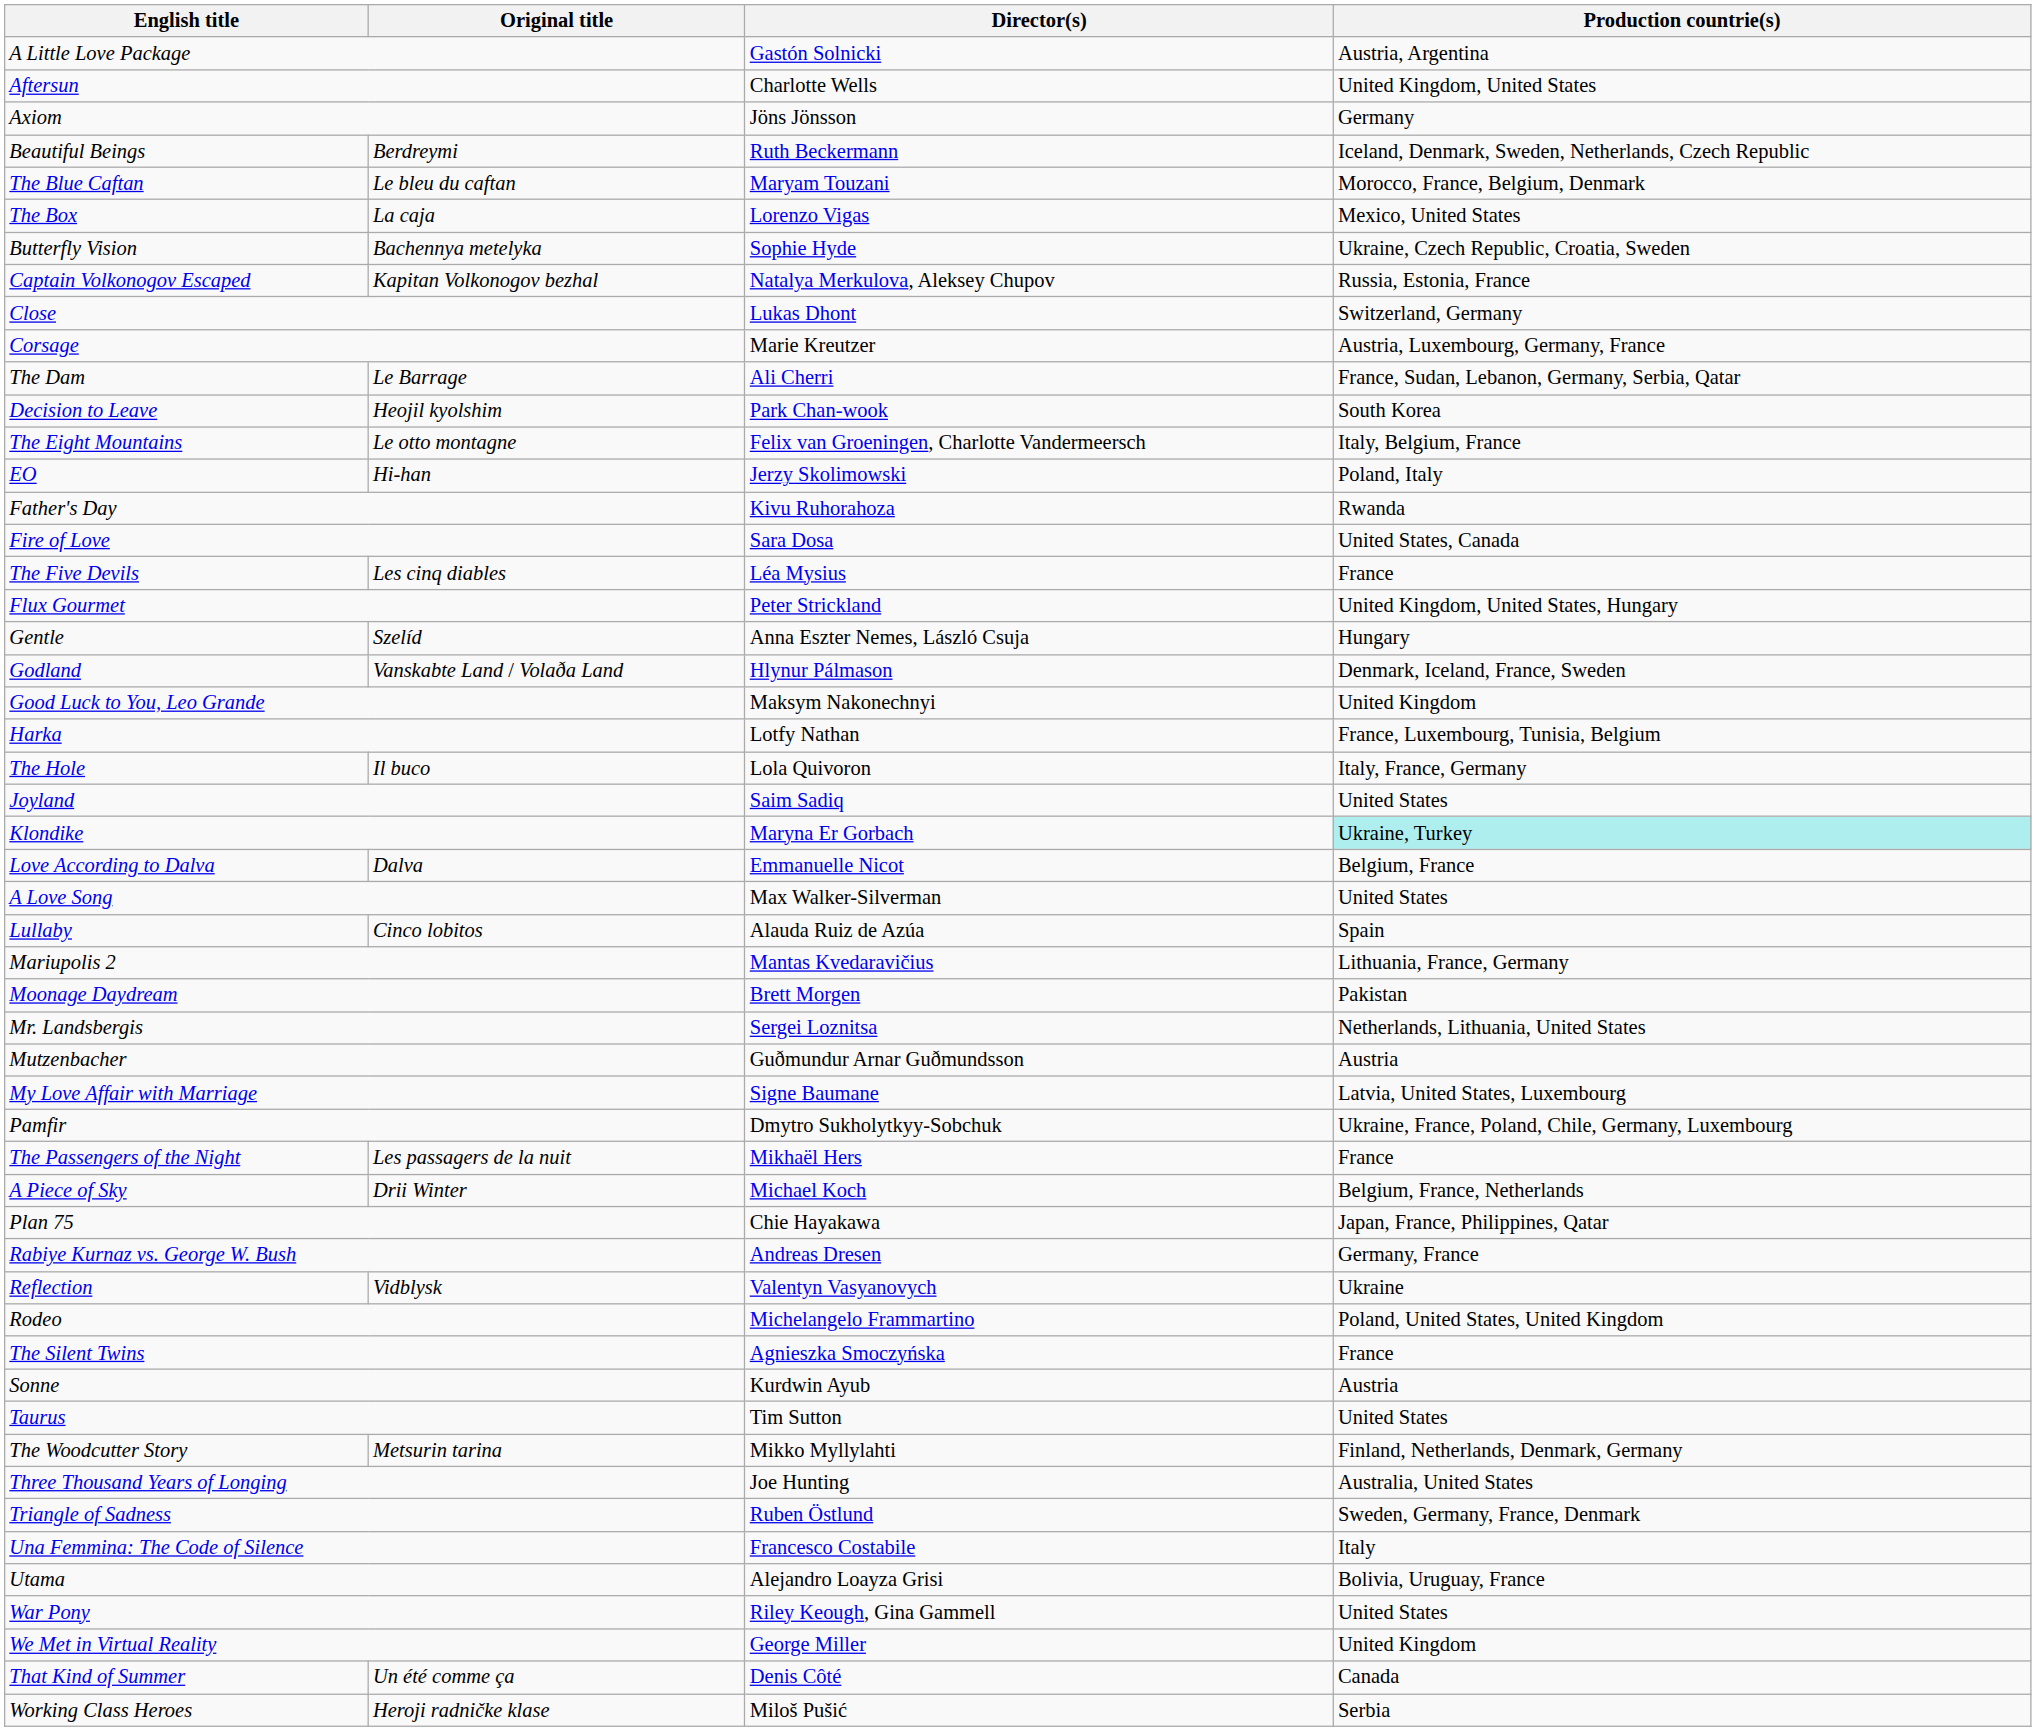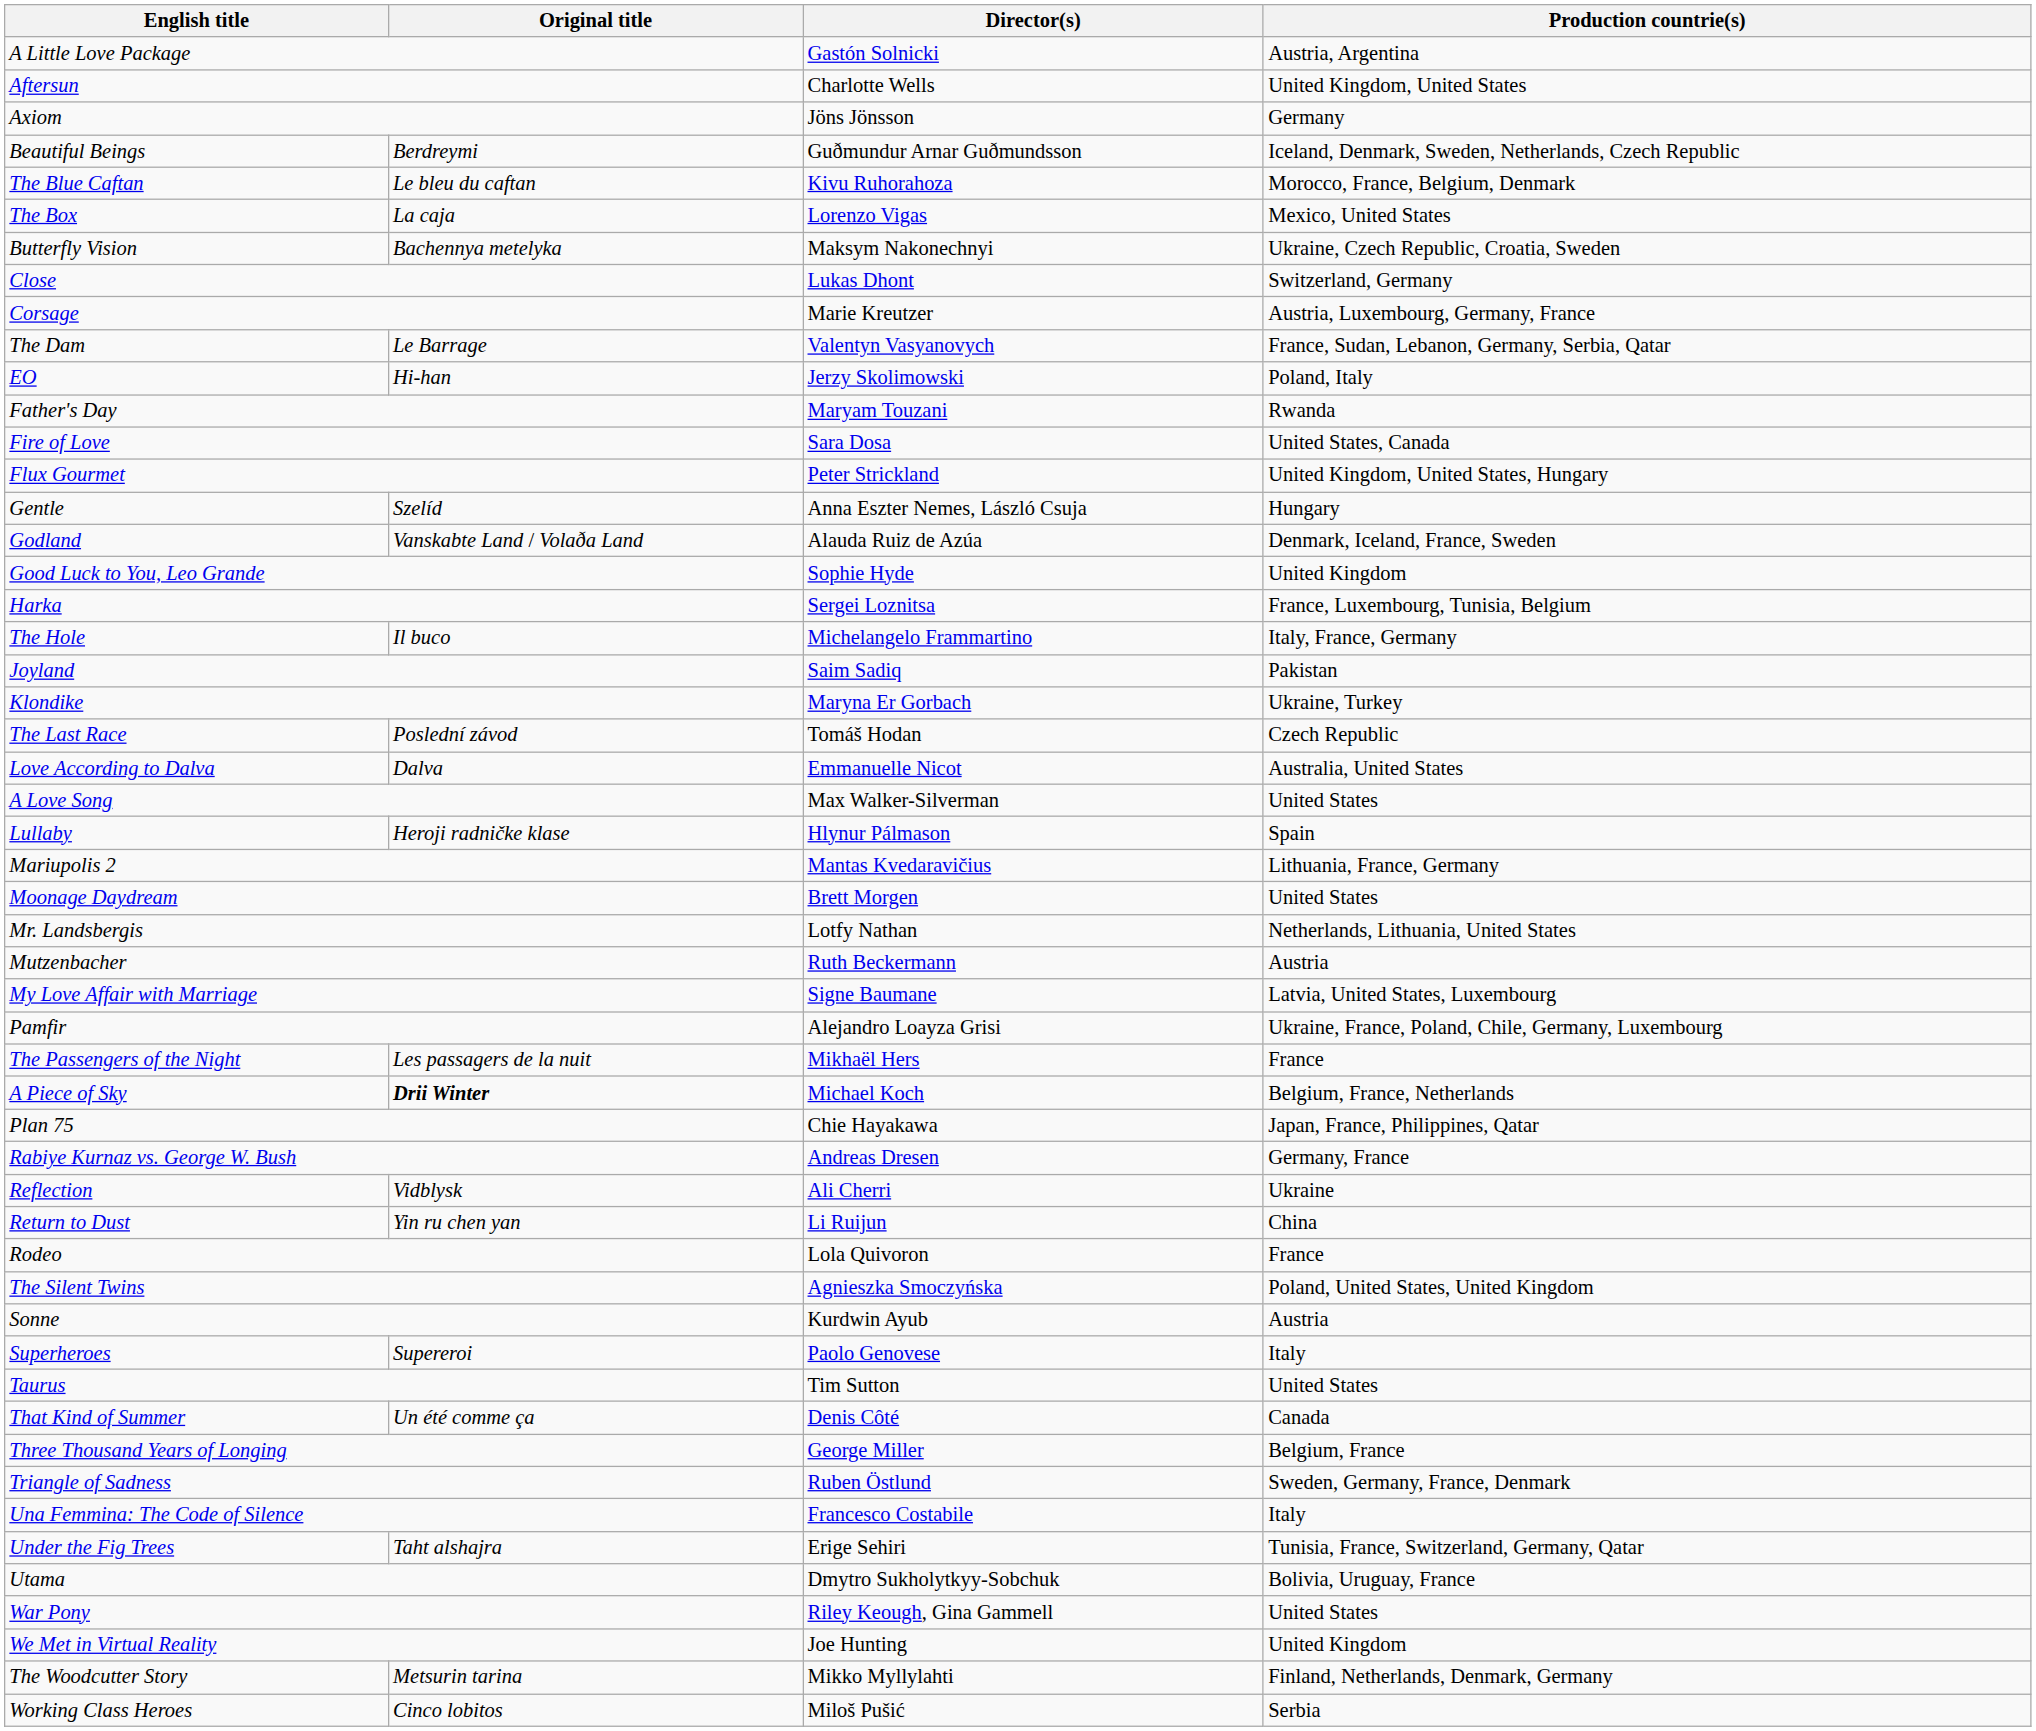Beautiful Beings | Director(s): Ruth Beckermann -> Guðmundur Arnar Guðmundsson
The Blue Caftan | Director(s): Maryam Touzani -> Kivu Ruhorahoza
Butterfly Vision | Director(s): Sophie Hyde -> Maksym Nakonechnyi
- row: Captain Volkonogov Escaped | Kapitan Volkonogov bezhal | Natalya Merkulova, Aleksey Chupov | Russia, Estonia, France
The Dam | Director(s): Ali Cherri -> Valentyn Vasyanovych
- row: Decision to Leave | Heojil kyolshim | Park Chan-wook | South Korea
- row: The Eight Mountains | Le otto montagne | Felix van Groeningen, Charlotte Vandermeersch | Italy, Belgium, France
Father's Day | Director(s): Kivu Ruhorahoza -> Maryam Touzani
- row: The Five Devils | Les cinq diables | Léa Mysius | France
Godland | Director(s): Hlynur Pálmason -> Alauda Ruiz de Azúa
Good Luck to You, Leo Grande | Director(s): Maksym Nakonechnyi -> Sophie Hyde
Harka | Director(s): Lotfy Nathan -> Sergei Loznitsa
The Hole | Director(s): Lola Quivoron -> Michelangelo Frammartino
Joyland | Production countrie(s): United States -> Pakistan
Klondike | Production countrie(s): paleturquoise background -> no background
+ row: The Last Race | Poslední závod | Tomáš Hodan | Czech Republic
Love According to Dalva | Production countrie(s): Belgium, France -> Australia, United States
Lullaby | Original title: Cinco lobitos -> Heroji radničke klase
Lullaby | Director(s): Alauda Ruiz de Azúa -> Hlynur Pálmason
Moonage Daydream | Production countrie(s): Pakistan -> United States
Mr. Landsbergis | Director(s): Sergei Loznitsa -> Lotfy Nathan
Mutzenbacher | Director(s): Guðmundur Arnar Guðmundsson -> Ruth Beckermann
Pamfir | Director(s): Dmytro Sukholytkyy-Sobchuk -> Alejandro Loayza Grisi
A Piece of Sky | Original title: normal -> bold
Reflection | Director(s): Valentyn Vasyanovych -> Ali Cherri
+ row: Return to Dust | Yin ru chen yan | Li Ruijun | China
Rodeo | Director(s): Michelangelo Frammartino -> Lola Quivoron
Rodeo | Production countrie(s): Poland, United States, United Kingdom -> France
The Silent Twins | Production countrie(s): France -> Poland, United States, United Kingdom
+ row: Superheroes | Supereroi | Paolo Genovese | Italy
rows swapped: That Kind of Summer <-> The Woodcutter Story
Three Thousand Years of Longing | Director(s): Joe Hunting -> George Miller
Three Thousand Years of Longing | Production countrie(s): Australia, United States -> Belgium, France
+ row: Under the Fig Trees | Taht alshajra | Erige Sehiri | Tunisia, France, Switzerland, Germany, Qatar
Utama | Director(s): Alejandro Loayza Grisi -> Dmytro Sukholytkyy-Sobchuk
We Met in Virtual Reality | Director(s): George Miller -> Joe Hunting
Working Class Heroes | Original title: Heroji radničke klase -> Cinco lobitos
